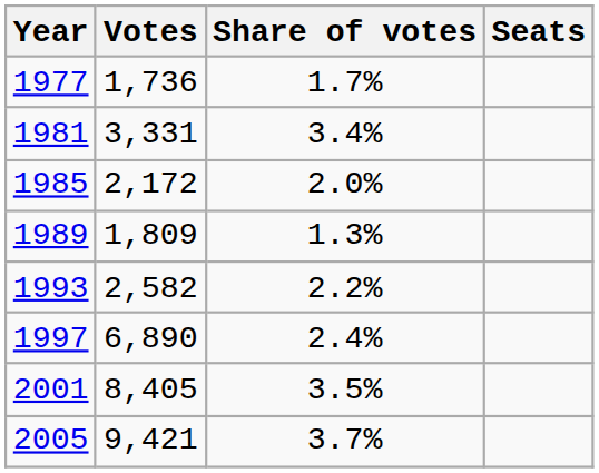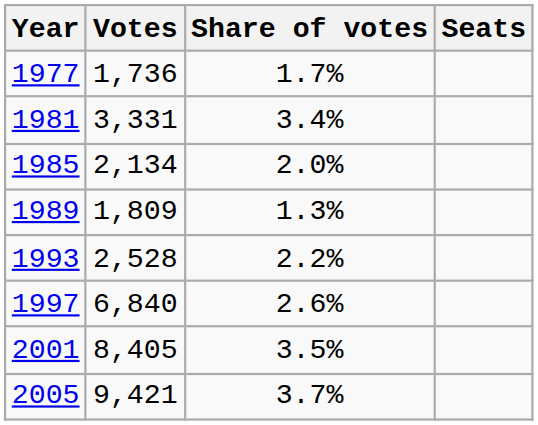1985 | Votes: 2,172 -> 2,134
1993 | Votes: 2,582 -> 2,528
1997 | Votes: 6,890 -> 6,840
1997 | Share of votes: 2.4% -> 2.6%
